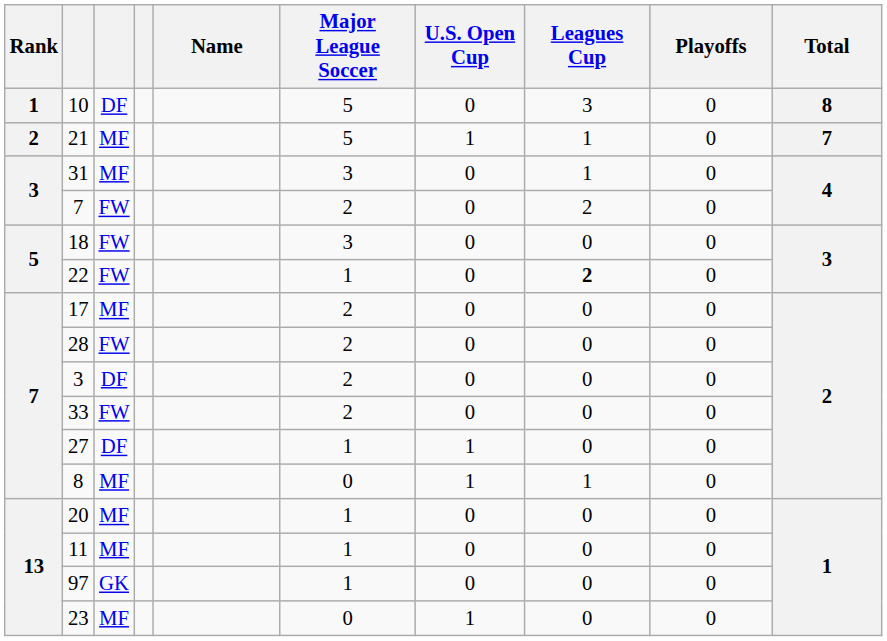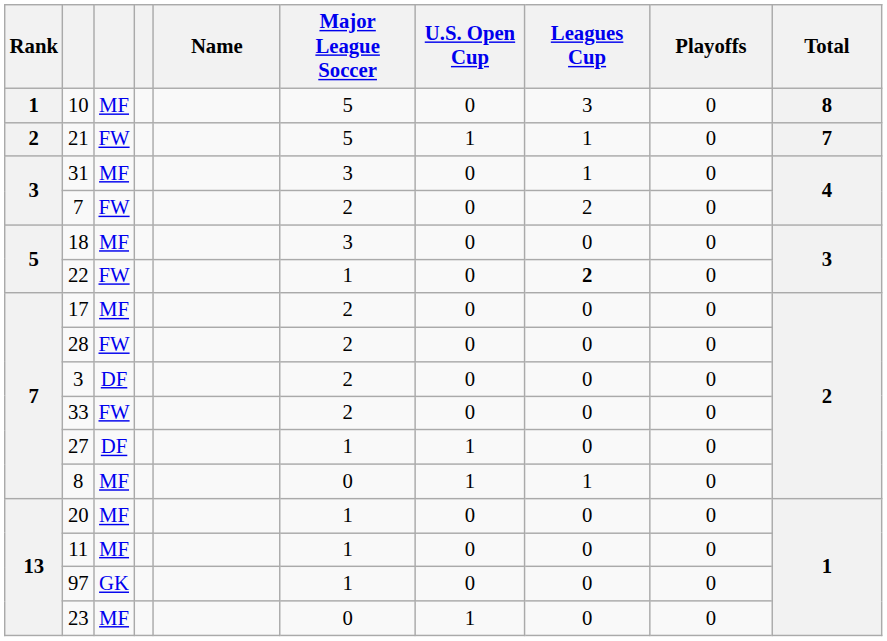10 | column 3: DF -> MF
21 | column 3: MF -> FW
18 | column 3: FW -> MF
